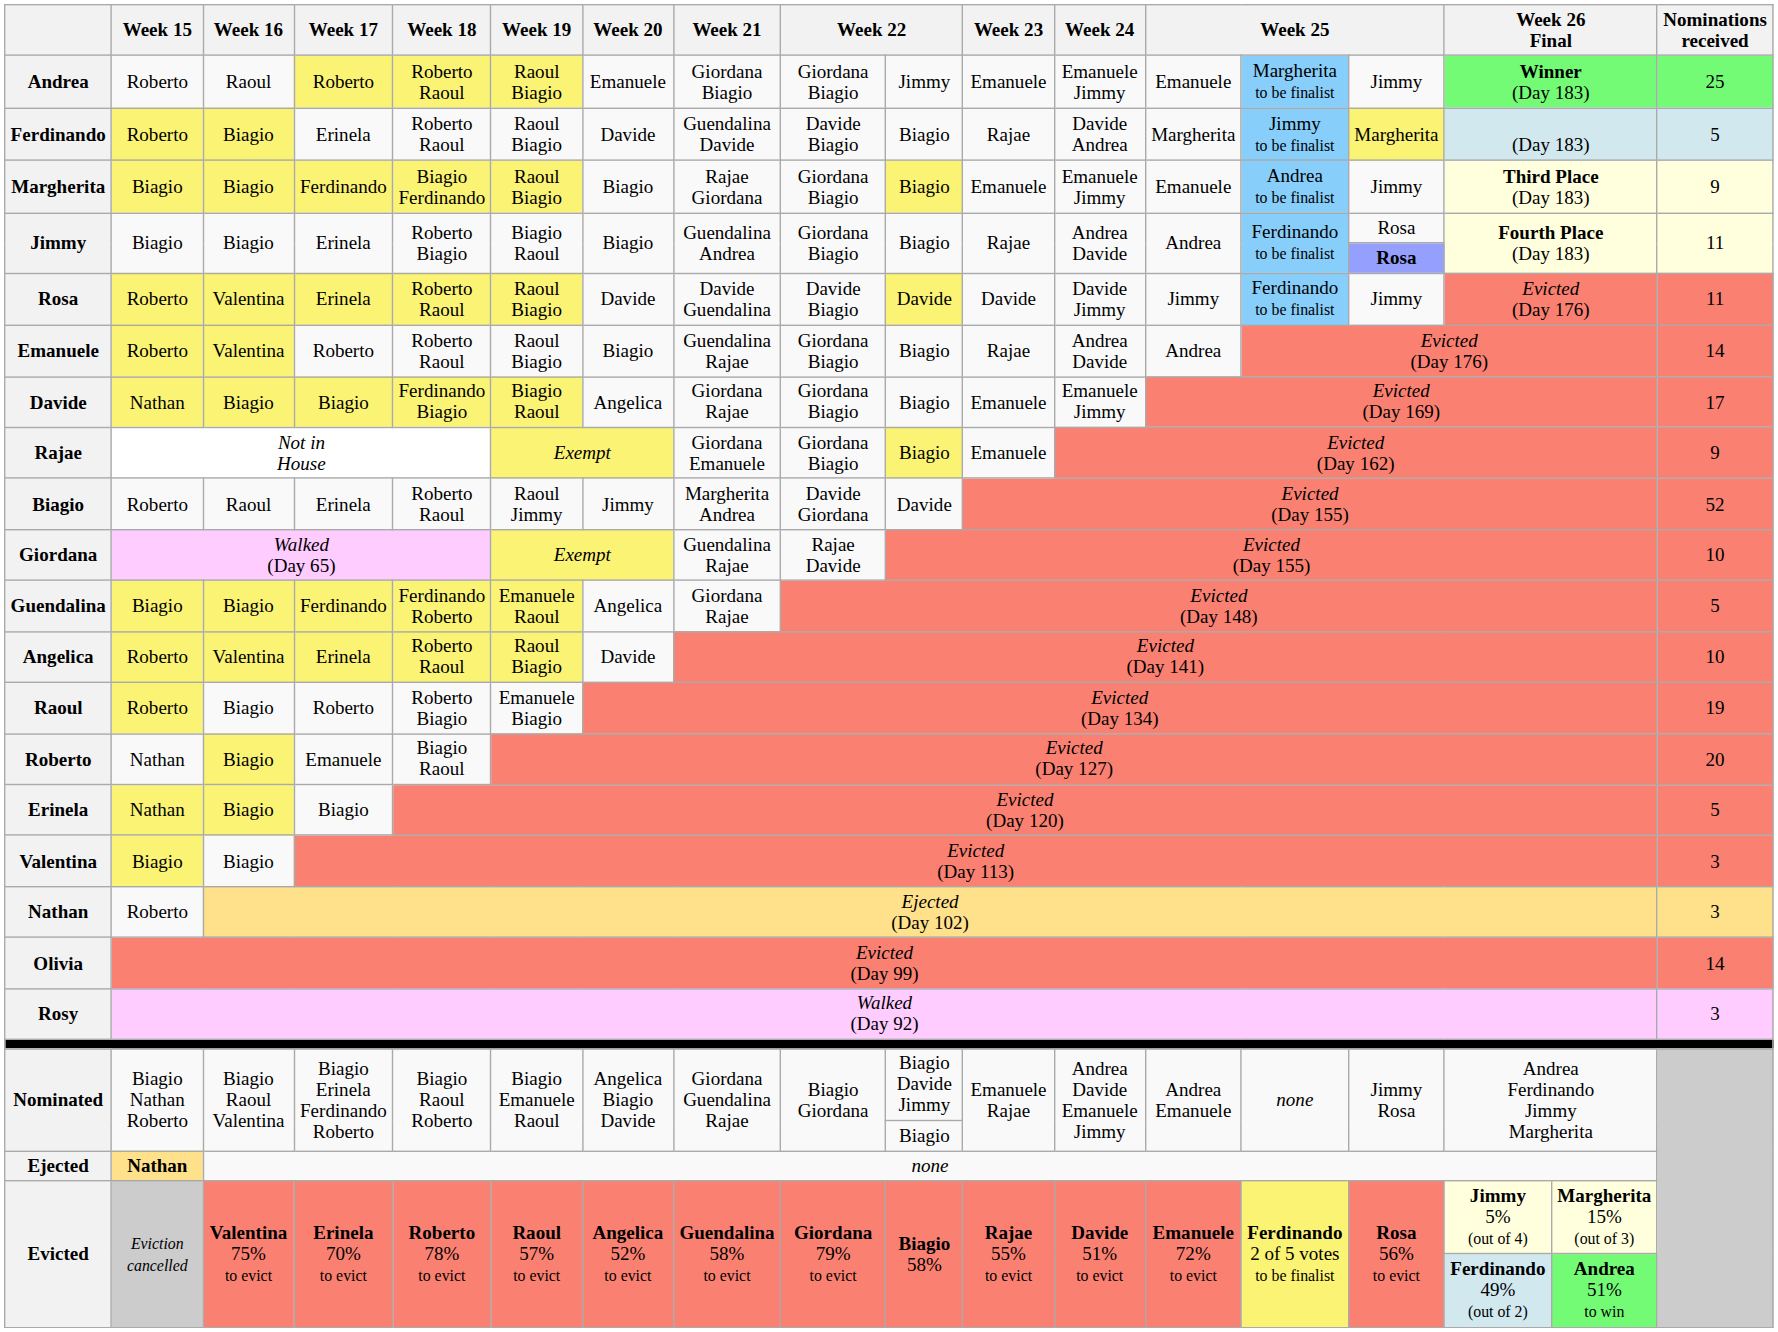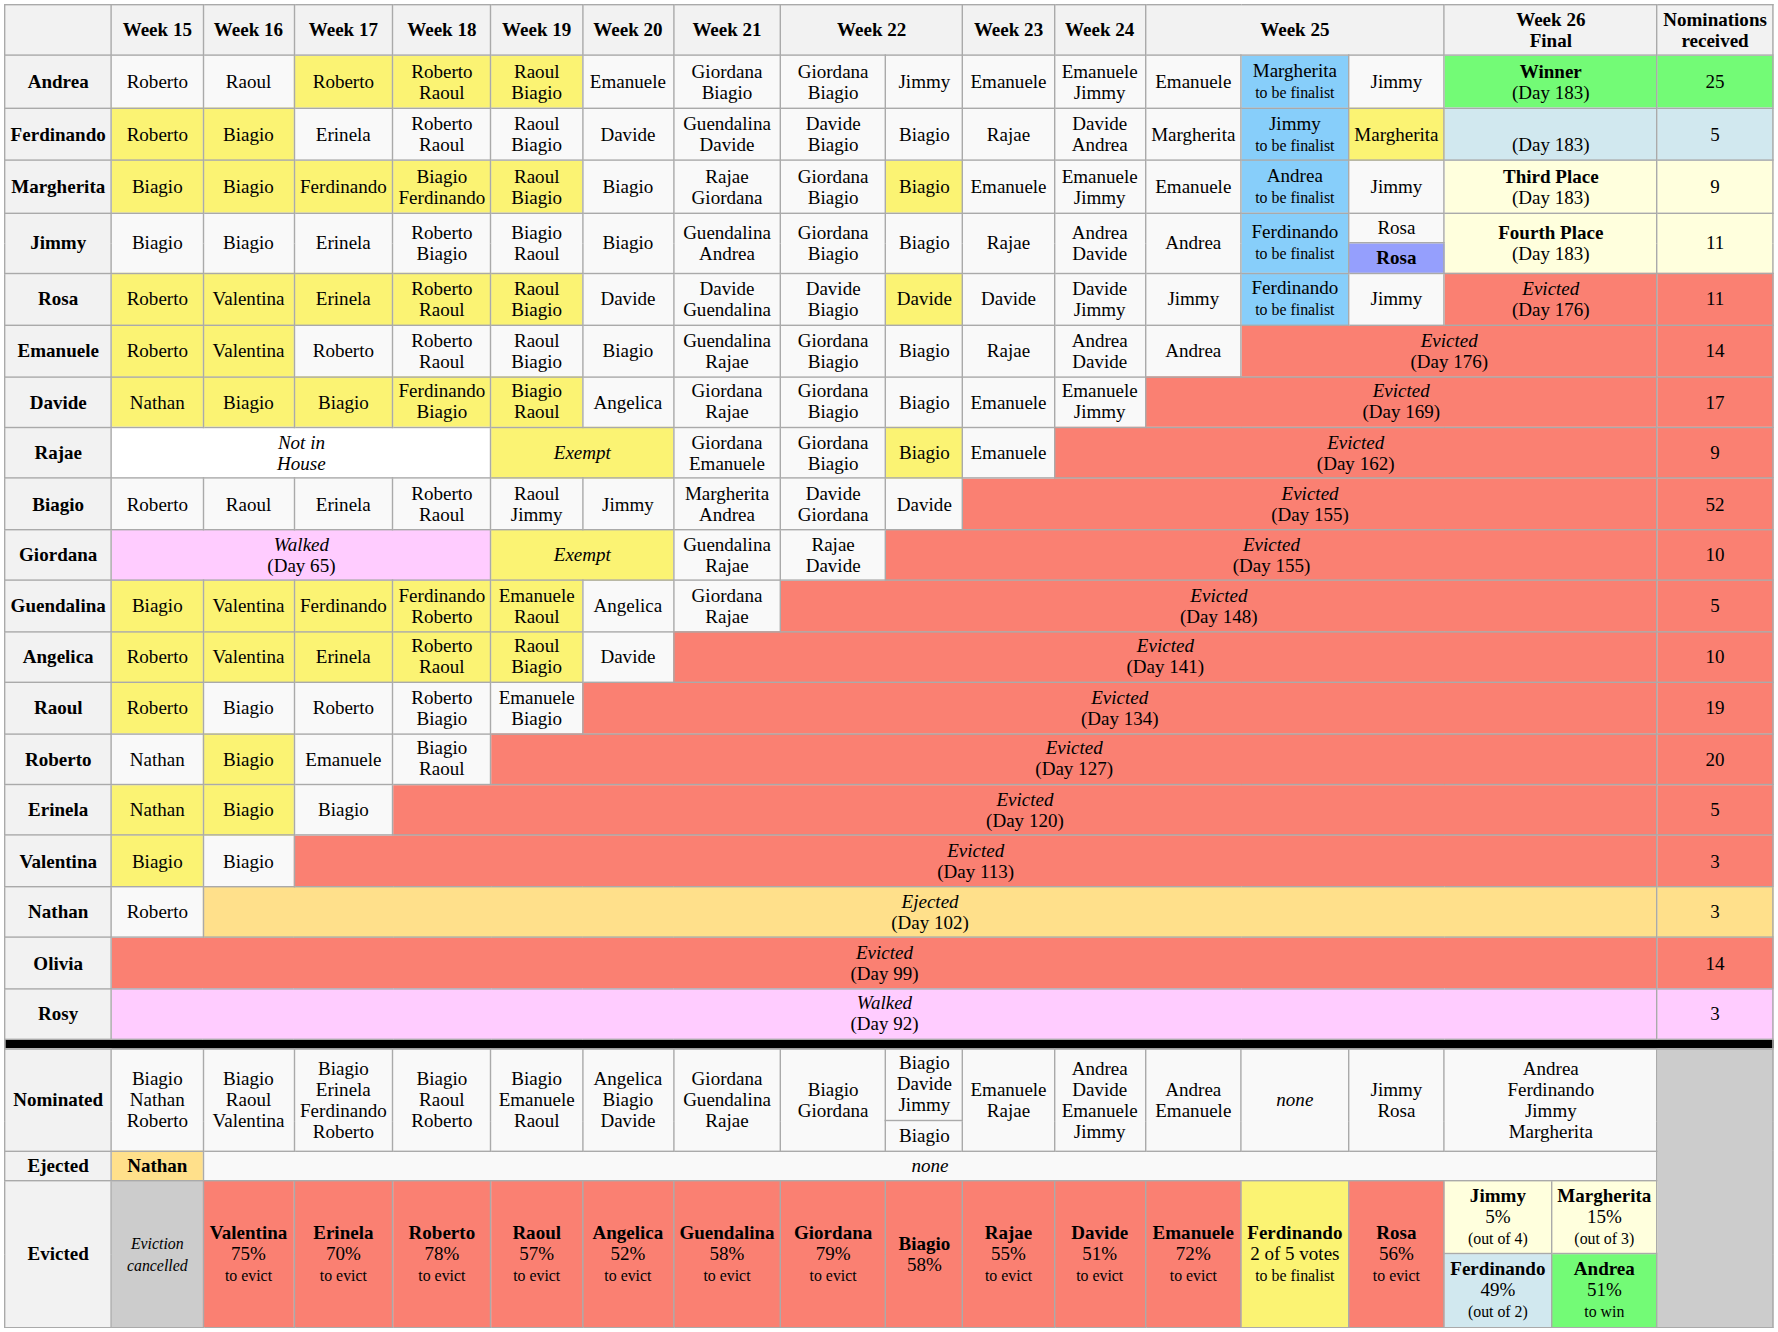Guendalina | Week 16: Biagio -> Valentina
